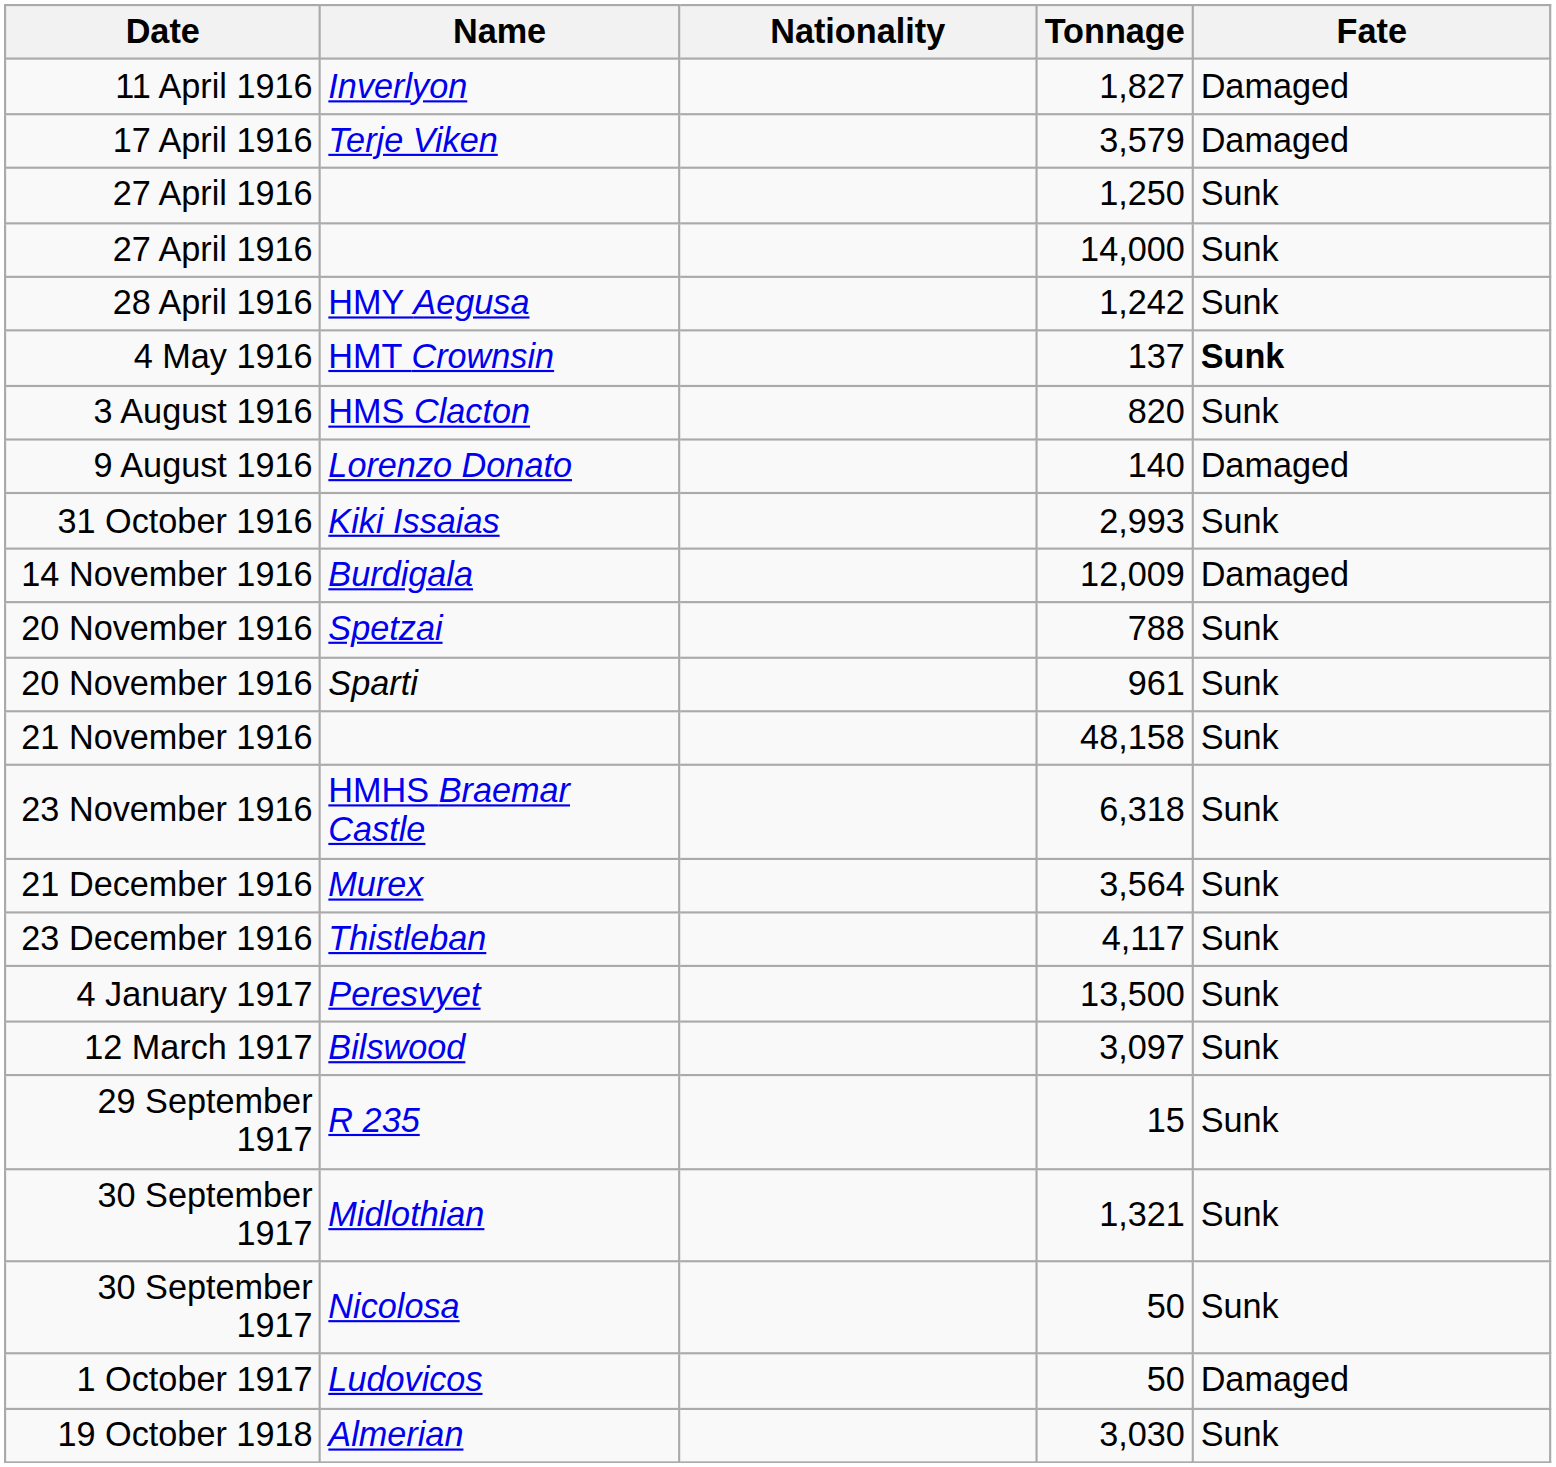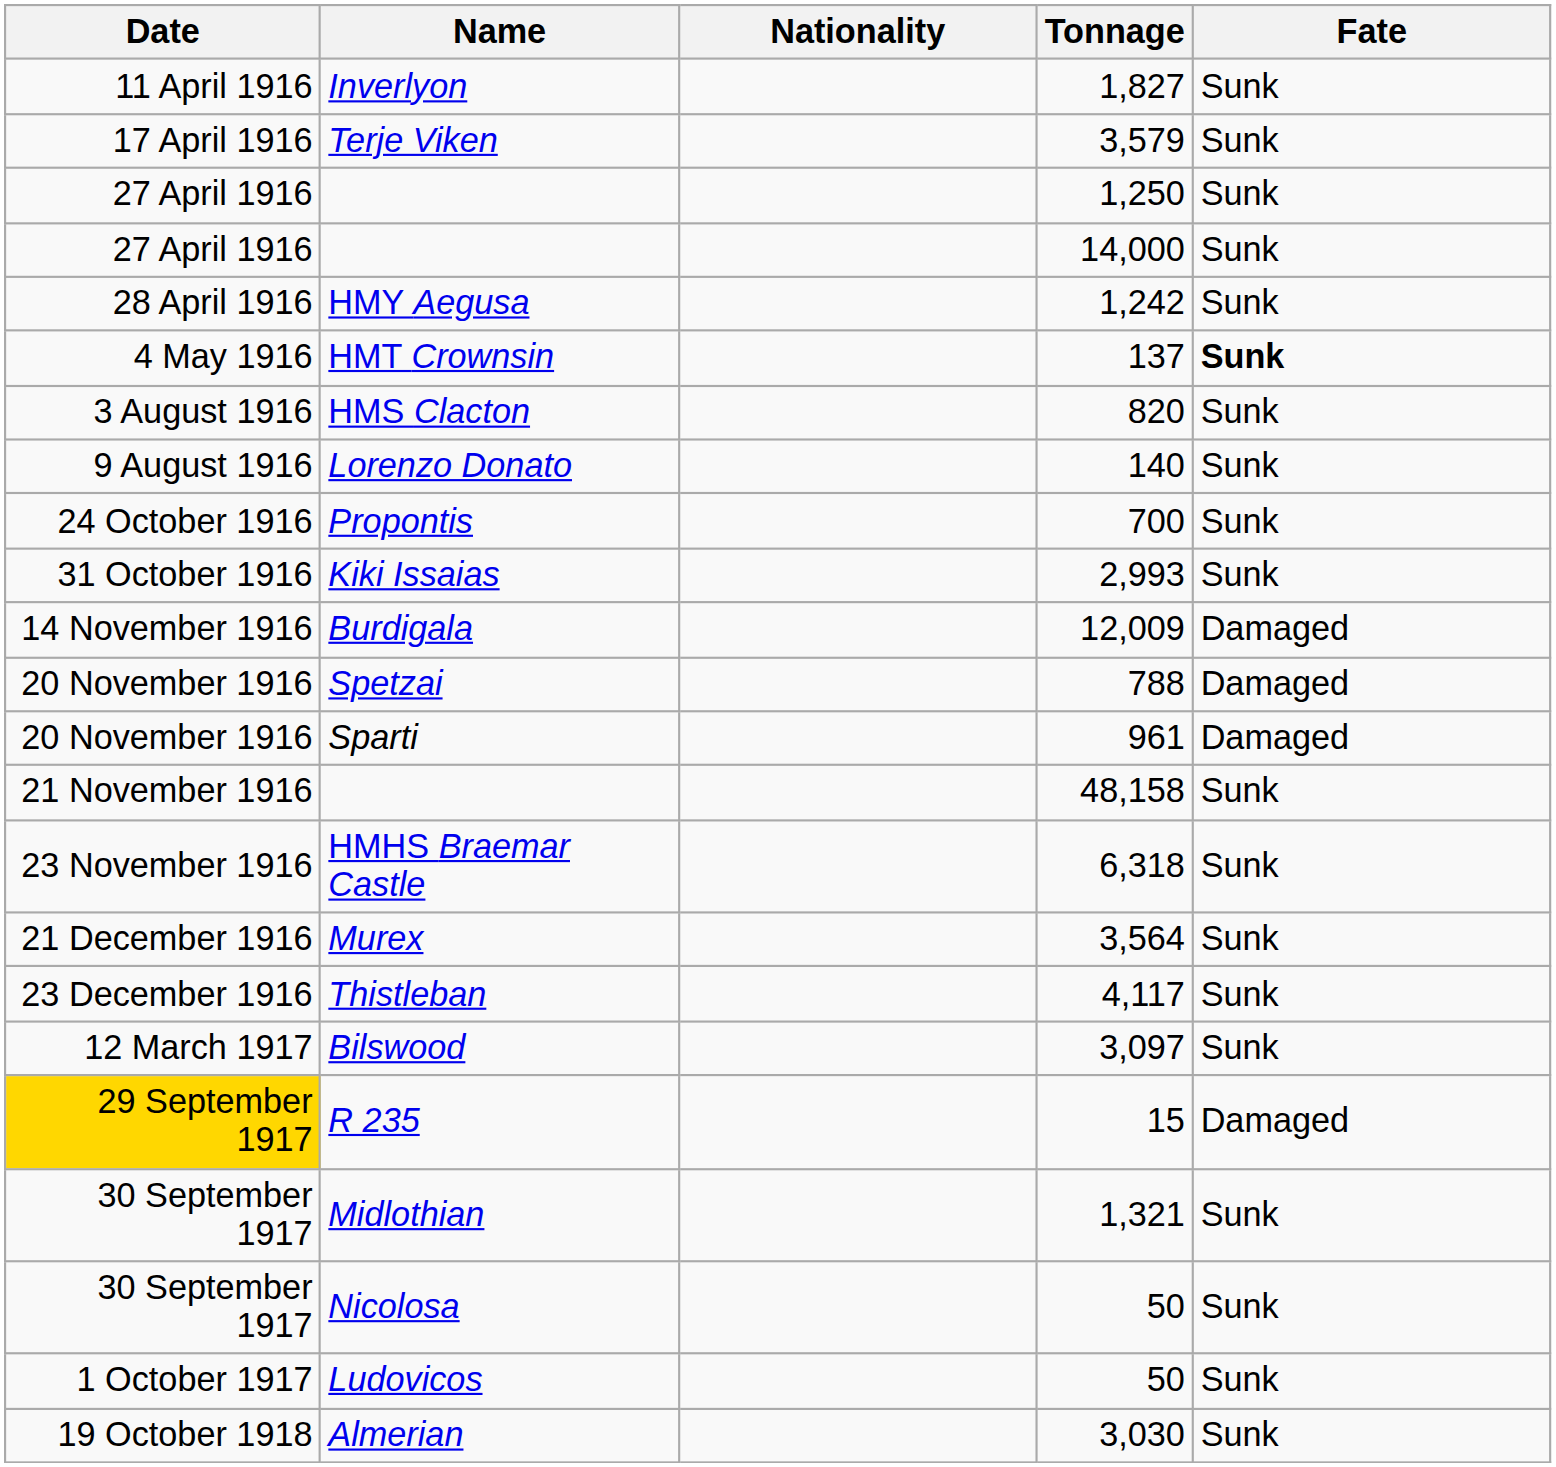Inverlyon | Fate: Damaged -> Sunk
Terje Viken | Fate: Damaged -> Sunk
Lorenzo Donato | Fate: Damaged -> Sunk
+ row: 24 October 1916 | Propontis | 700 | Sunk
Spetzai | Fate: Sunk -> Damaged
Sparti | Fate: Sunk -> Damaged
- row: 4 January 1917 | Peresvyet | 13,500 | Sunk
R 235 | Date: no background -> gold background
R 235 | Fate: Sunk -> Damaged
Ludovicos | Fate: Damaged -> Sunk
